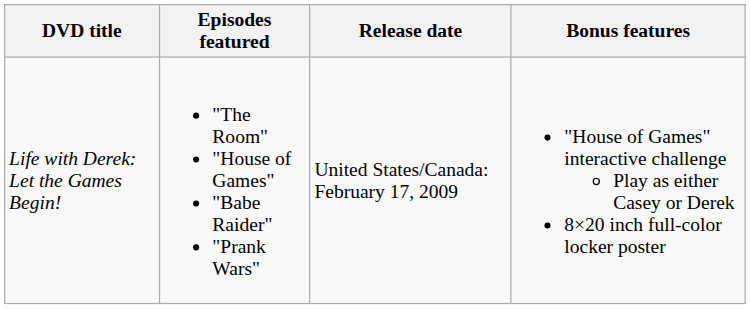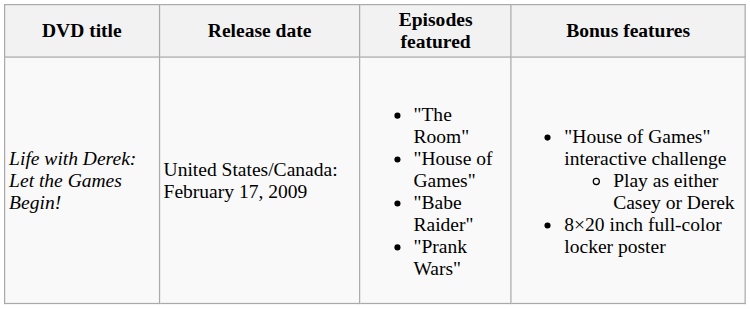columns swapped: Release date <-> Episodes featured
